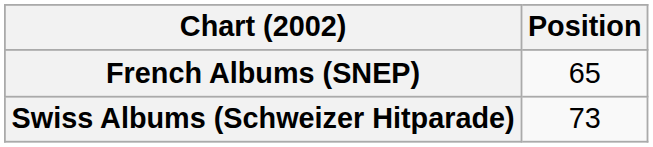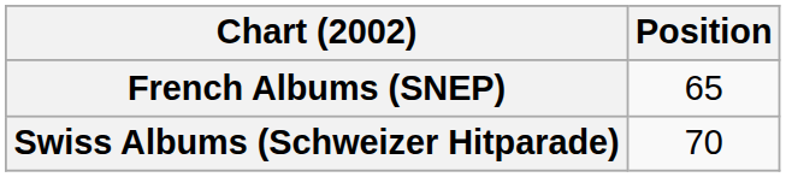Swiss Albums (Schweizer Hitparade) | Position: 73 -> 70
